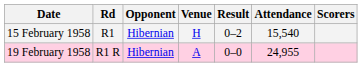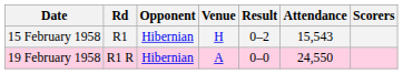15 February 1958 | Attendance: 15,540 -> 15,543
19 February 1958 | Attendance: 24,955 -> 24,550
